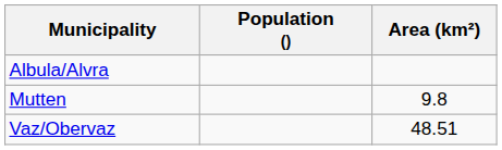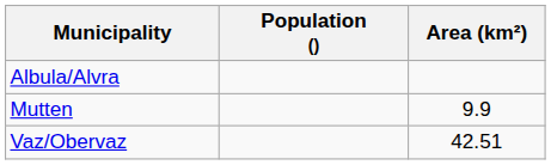Mutten | Area (km²): 9.8 -> 9.9
Vaz/Obervaz | Area (km²): 48.51 -> 42.51
